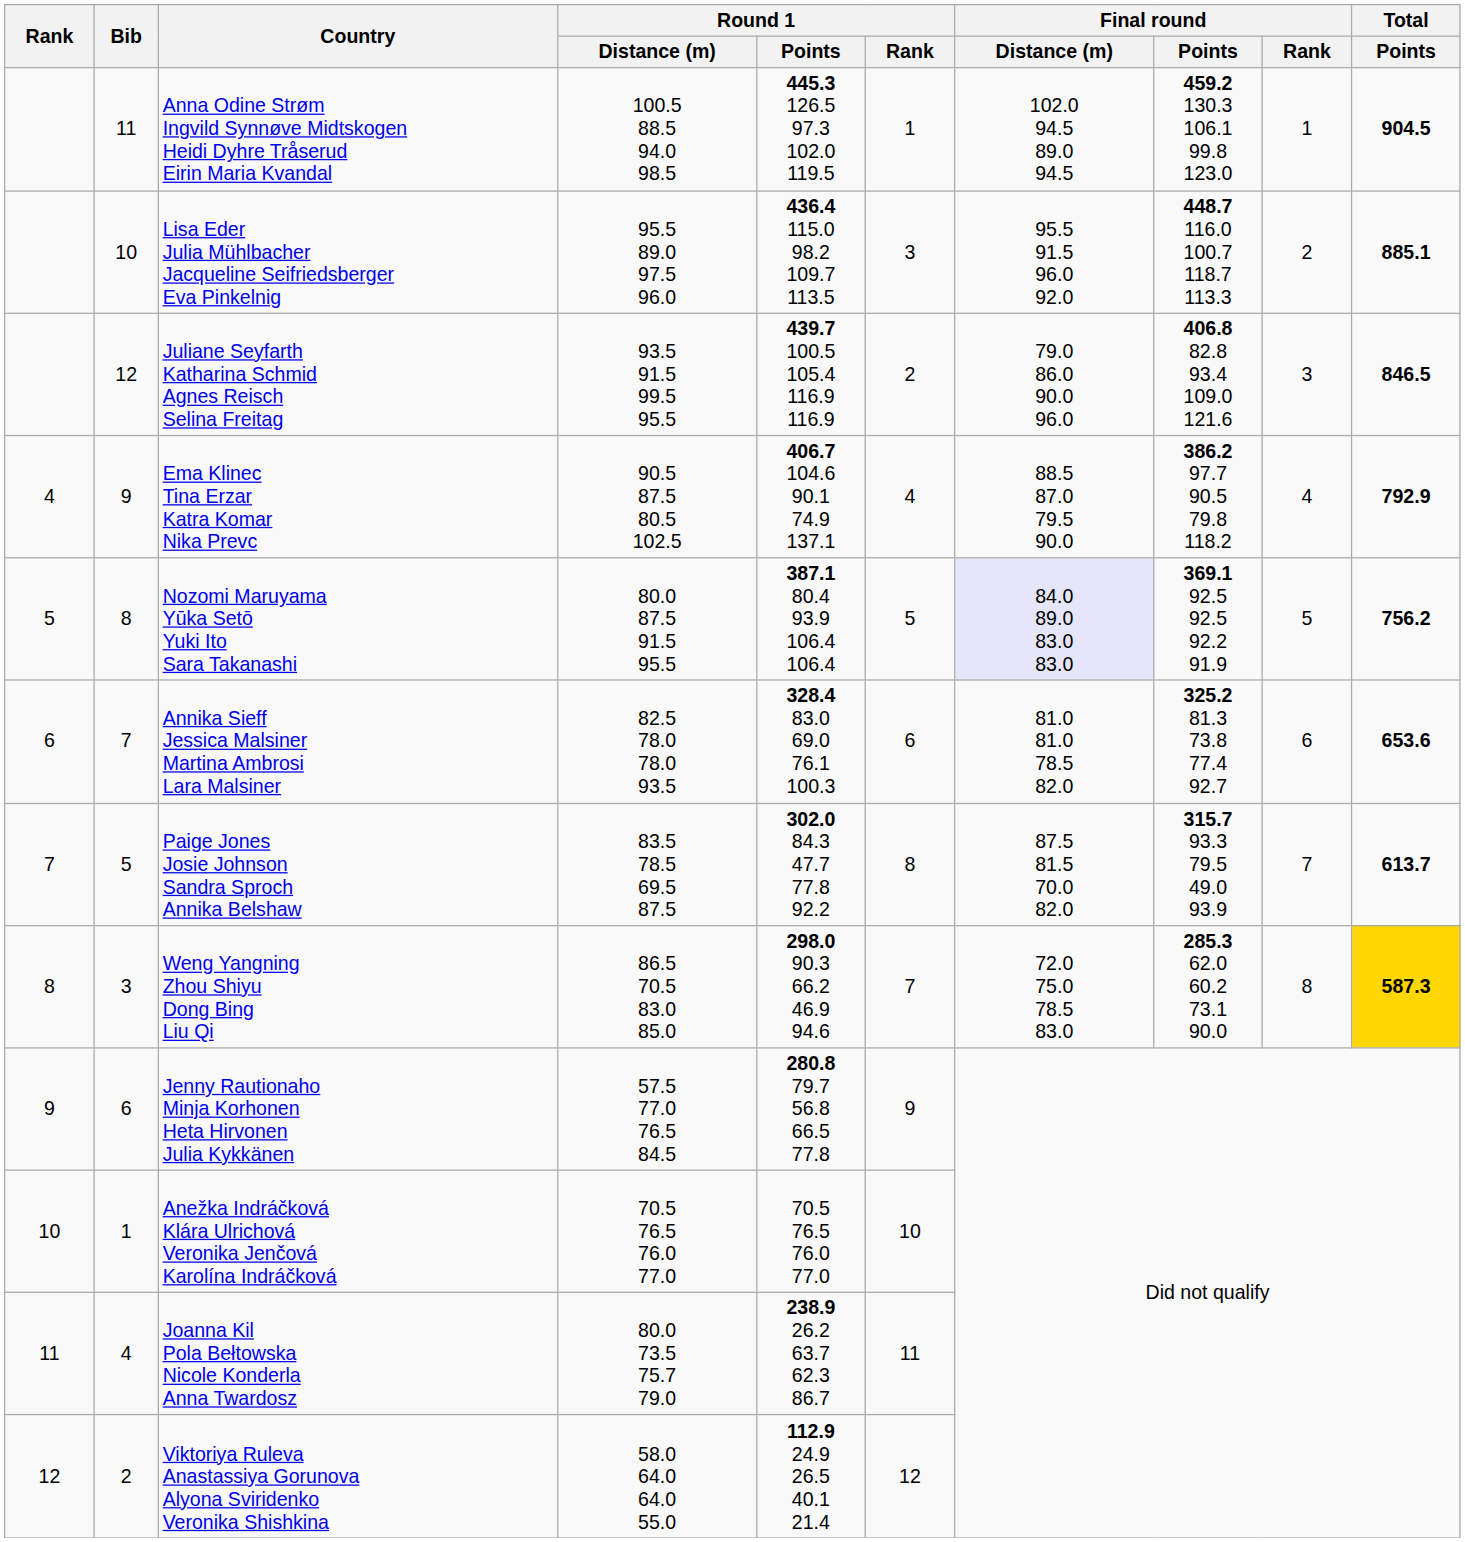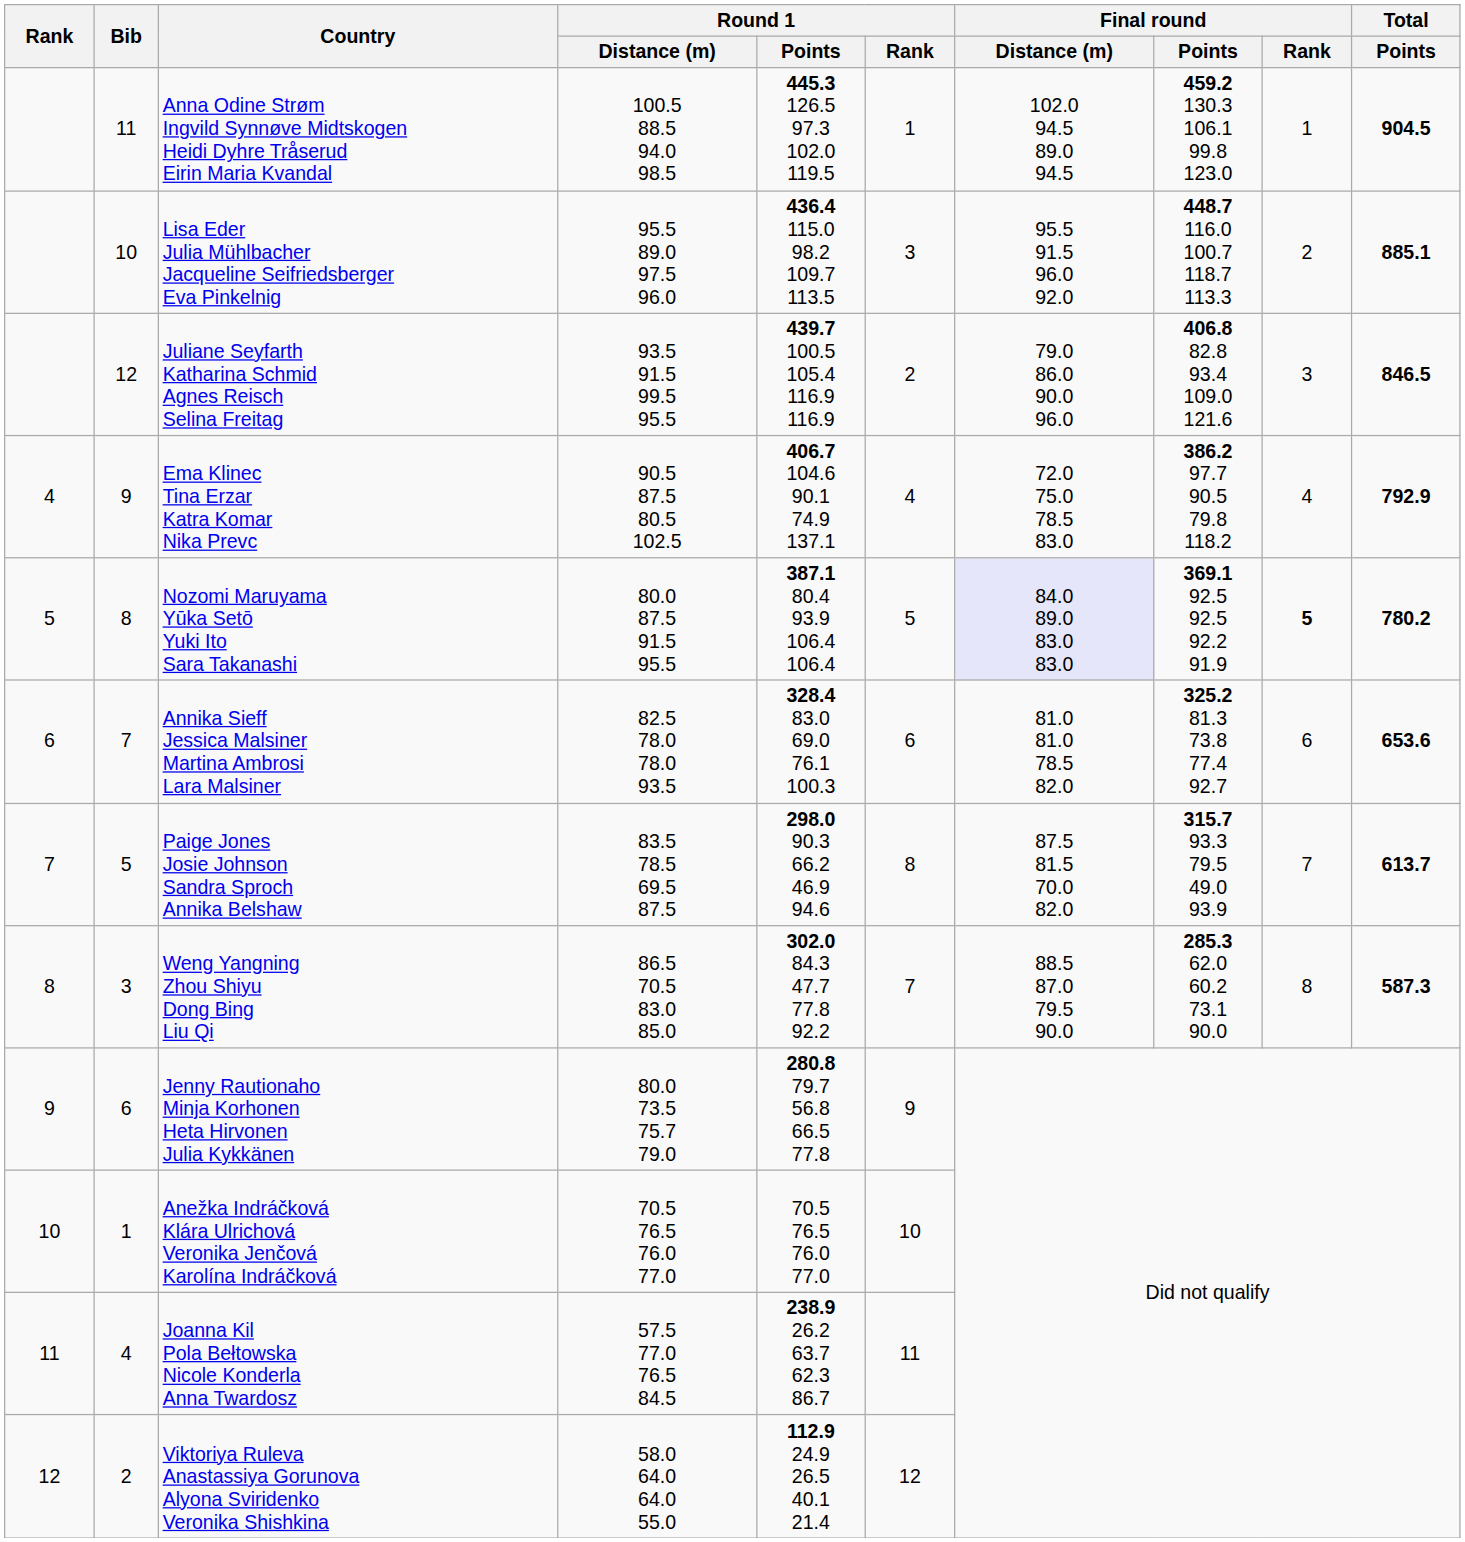Ema Klinec Tina Erzar Katra Komar Nika Prevc | Final round / Distance (m): 88.5 87.0 79.5 90.0 -> 72.0 75.0 78.5 83.0
Nozomi Maruyama Yūka Setō Yuki Ito Sara Takanashi | Final round / Rank: normal -> bold
Nozomi Maruyama Yūka Setō Yuki Ito Sara Takanashi | Total / Points: 756.2 -> 780.2
Paige Jones Josie Johnson Sandra Sproch Annika Belshaw | Round 1 / Points: 302.0 84.3 47.7 77.8 92.2 -> 298.0 90.3 66.2 46.9 94.6
Weng Yangning Zhou Shiyu Dong Bing Liu Qi | Round 1 / Points: 298.0 90.3 66.2 46.9 94.6 -> 302.0 84.3 47.7 77.8 92.2
Weng Yangning Zhou Shiyu Dong Bing Liu Qi | Final round / Distance (m): 72.0 75.0 78.5 83.0 -> 88.5 87.0 79.5 90.0
Weng Yangning Zhou Shiyu Dong Bing Liu Qi | Total / Points: gold background -> no background
Jenny Rautionaho Minja Korhonen Heta Hirvonen Julia Kykkänen | Round 1 / Distance (m): 57.5 77.0 76.5 84.5 -> 80.0 73.5 75.7 79.0
Joanna Kil Pola Bełtowska Nicole Konderla Anna Twardosz | Round 1 / Distance (m): 80.0 73.5 75.7 79.0 -> 57.5 77.0 76.5 84.5
